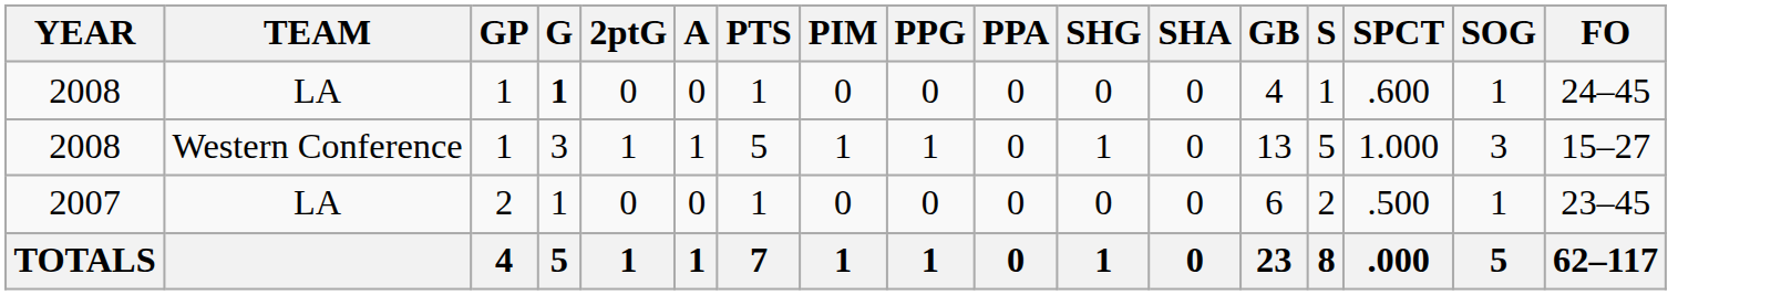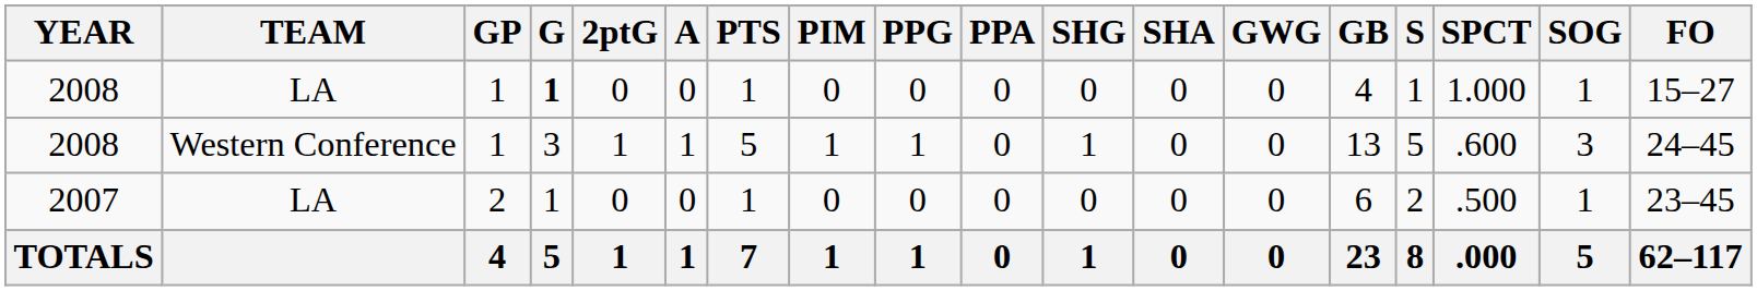+ column: GWG | 0 | 0 | 0 | 0
2008 / LA | SPCT: .600 -> 1.000
2008 / LA | FO: 24–45 -> 15–27
2008 / Western Conference | SPCT: 1.000 -> .600
2008 / Western Conference | FO: 15–27 -> 24–45
